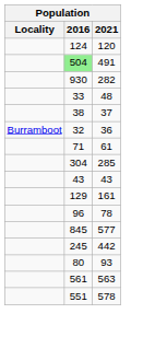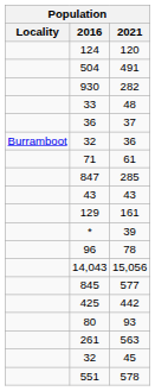491 | 2016: lightgreen background -> no background
37 | 2016: 38 -> 36
285 | 2016: 304 -> 847
+ row: * | 39
+ row: 14,043 | 15,056
442 | 2016: 245 -> 425
563 | 2016: 561 -> 261
+ row: 32 | 45
